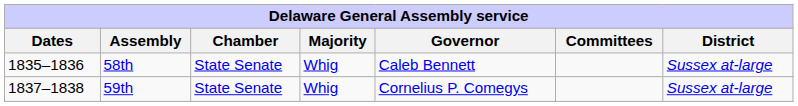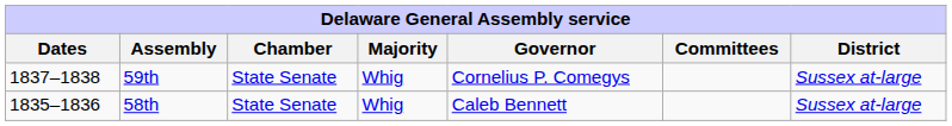rows swapped: 58th <-> 59th
